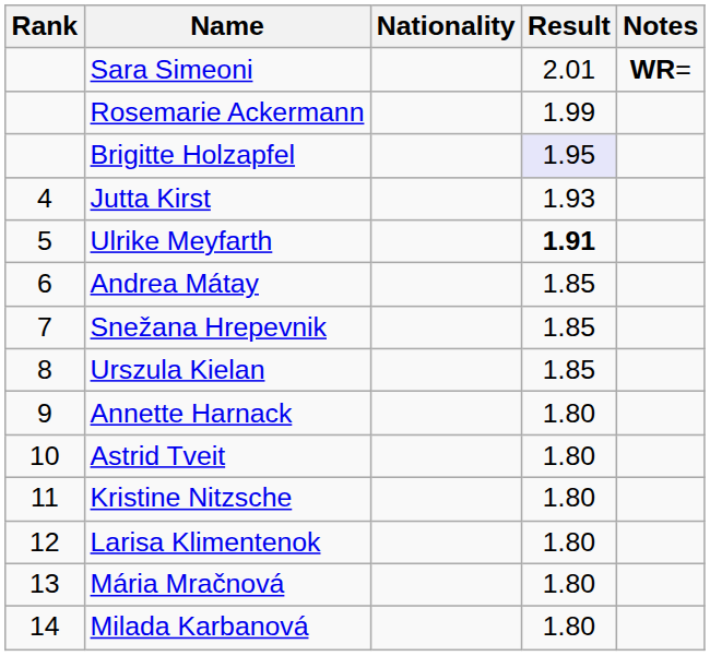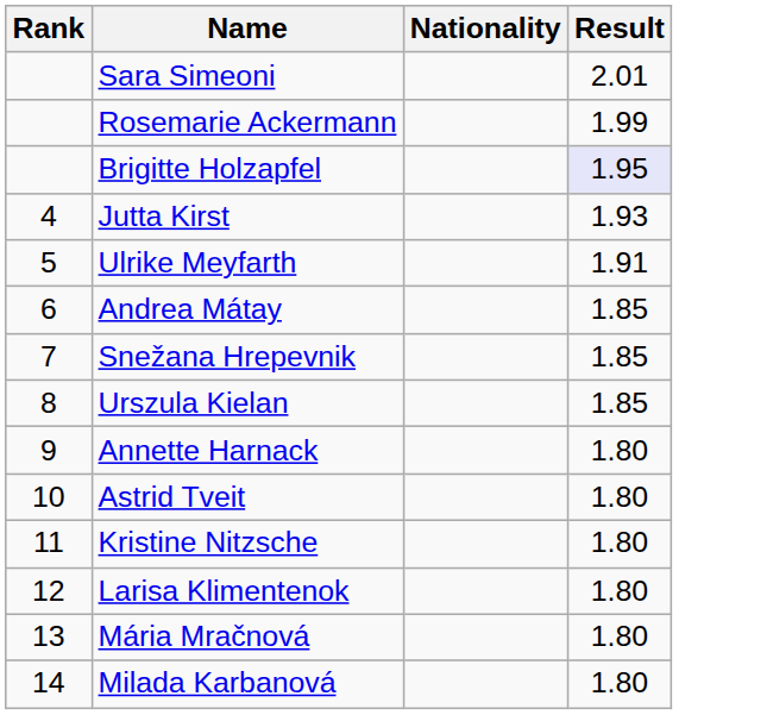- column: Notes | WR=
Ulrike Meyfarth | Result: bold -> normal
